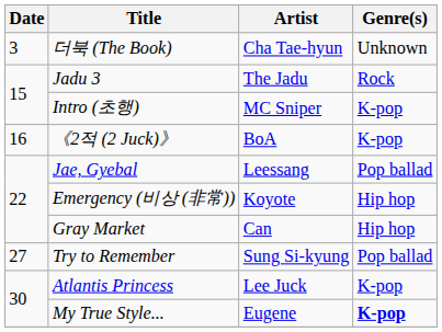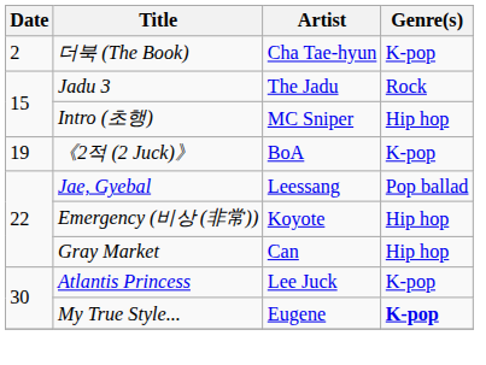더북 (The Book) | Date: 3 -> 2
더북 (The Book) | Genre(s): Unknown -> K-pop
Intro (초행) | Genre(s): K-pop -> Hip hop
《2적 (2 Juck)》 | Date: 16 -> 19
- row: 27 | Try to Remember | Sung Si-kyung | Pop ballad
